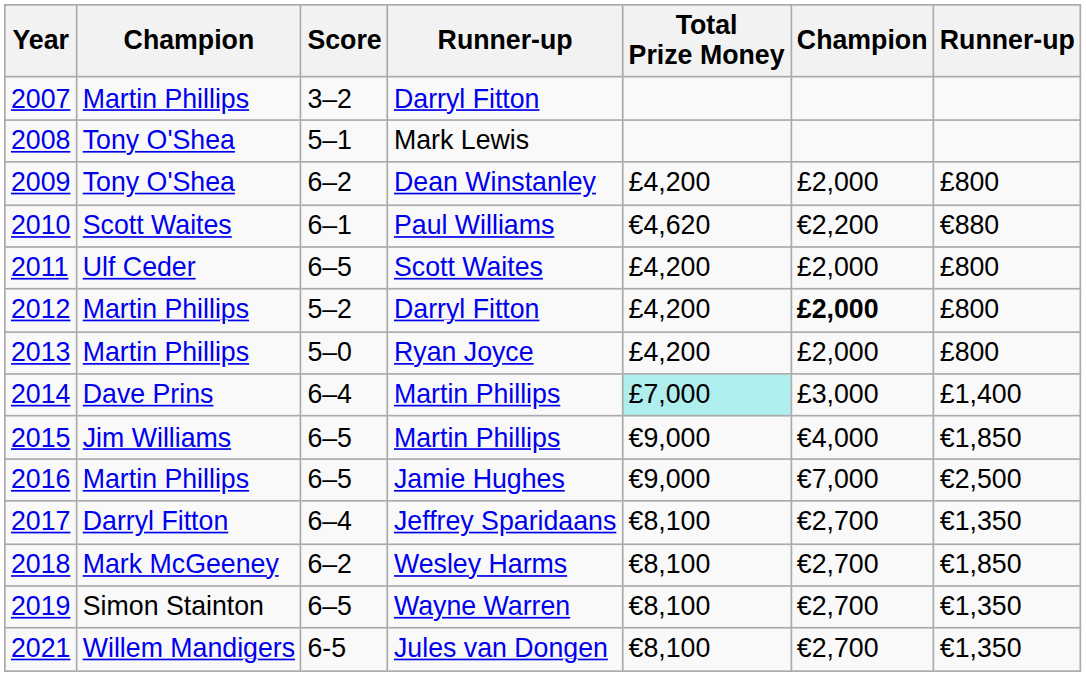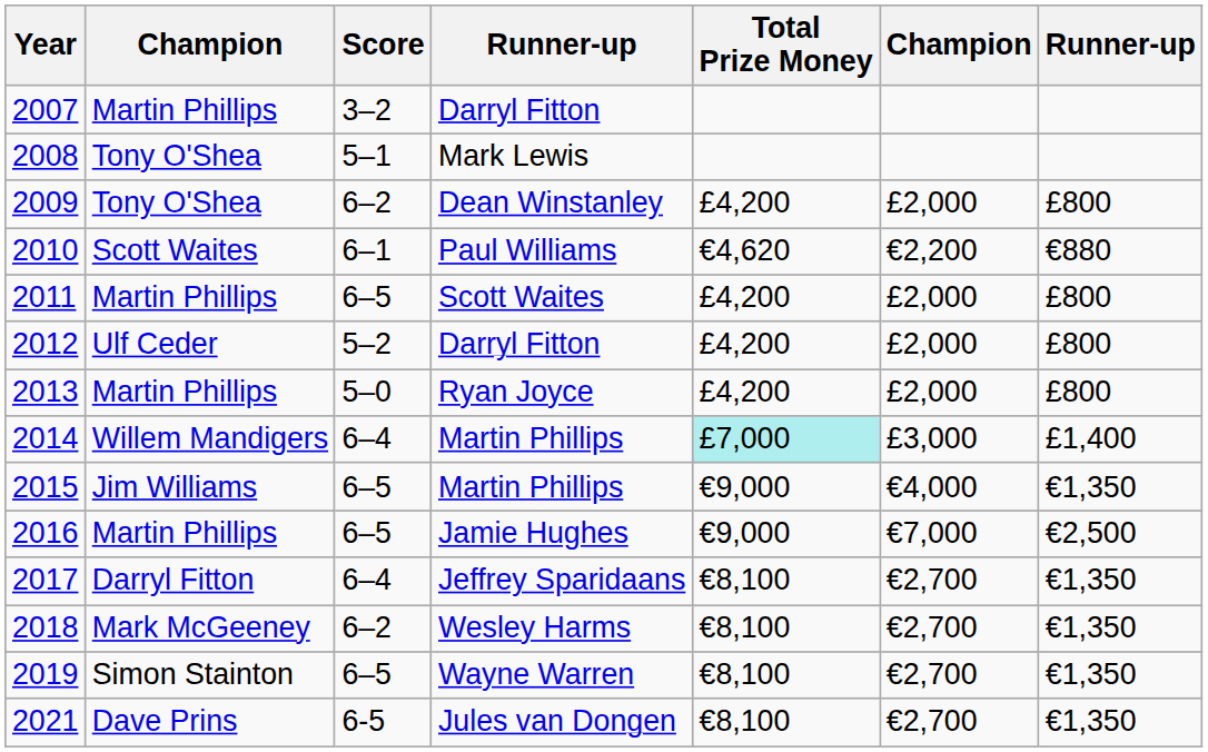2011 | column 2: Ulf Ceder -> Martin Phillips
2012 | column 2: Martin Phillips -> Ulf Ceder
2012 | column 6: bold -> normal
2014 | column 2: Dave Prins -> Willem Mandigers
2015 | column 7: €1,850 -> €1,350
2018 | column 7: €1,850 -> €1,350
2021 | column 2: Willem Mandigers -> Dave Prins
